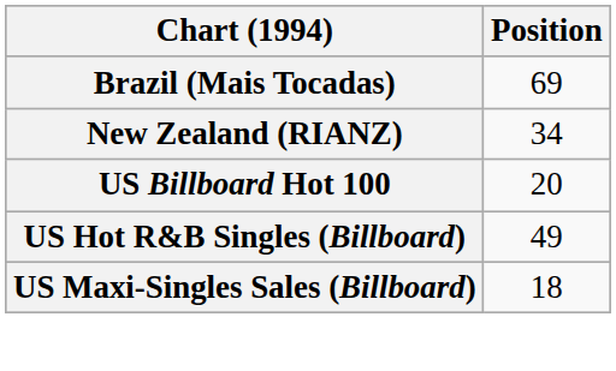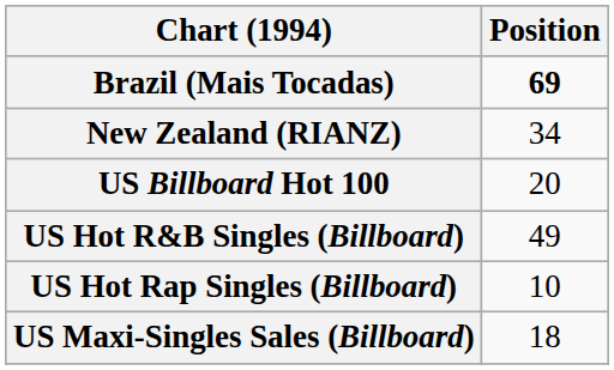Brazil (Mais Tocadas) | Position: normal -> bold
+ row: US Hot Rap Singles (Billboard) | 10
